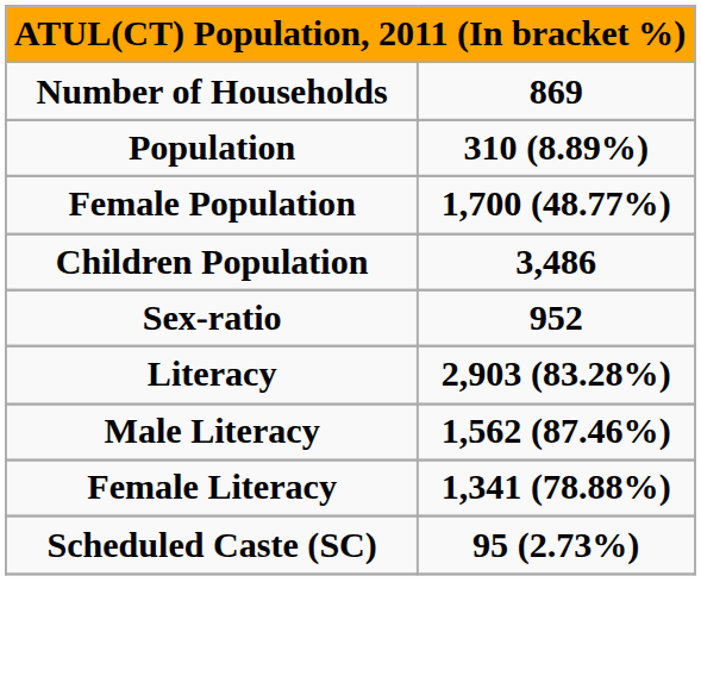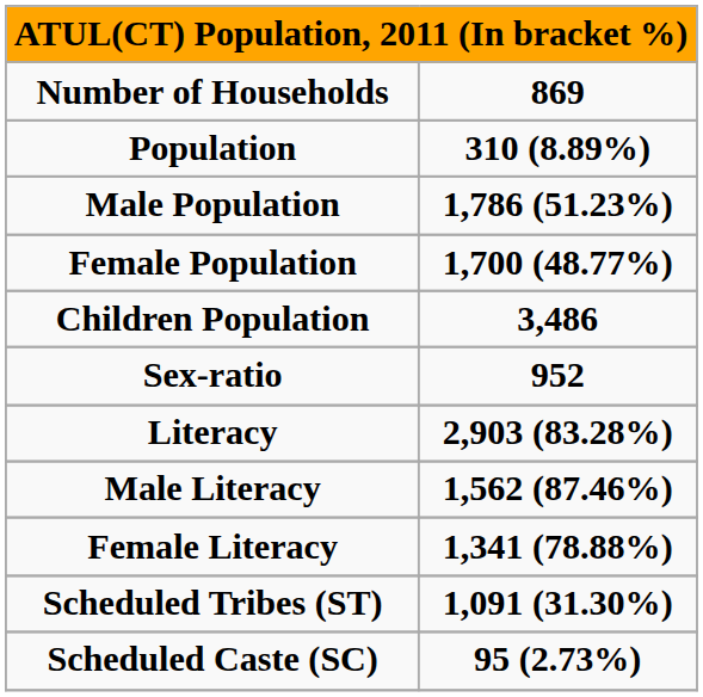+ row: Male Population | 1,786 (51.23%)
+ row: Scheduled Tribes (ST) | 1,091 (31.30%)
